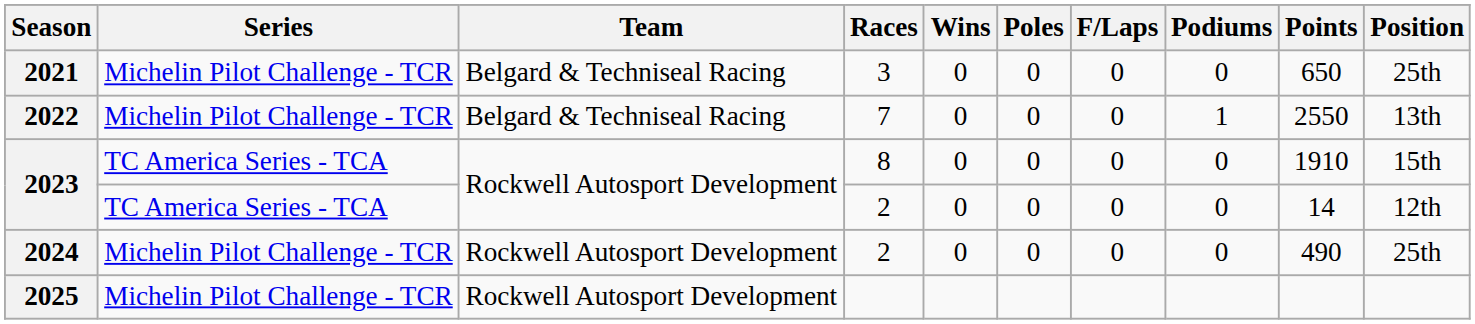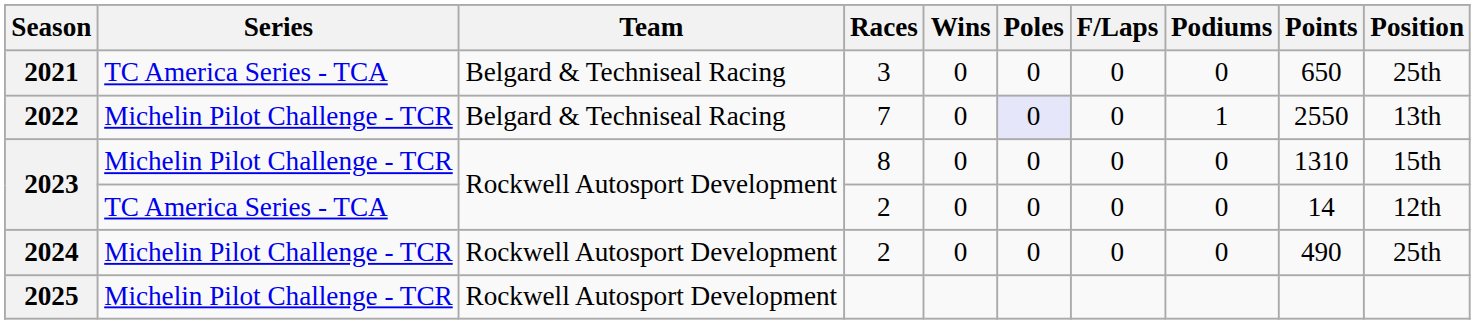2021 | Series: Michelin Pilot Challenge - TCR -> TC America Series - TCA
2022 | Poles: no background -> lavender background
2023 / 8 | Series: TC America Series - TCA -> Michelin Pilot Challenge - TCR
2023 / 8 | Points: 1910 -> 1310
